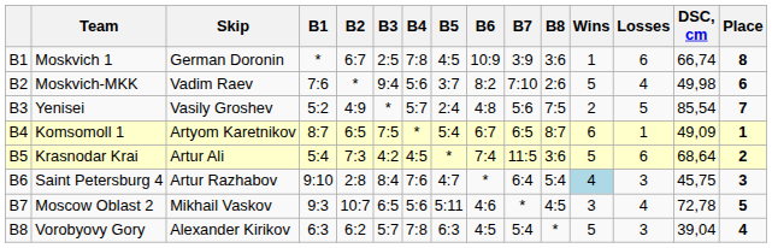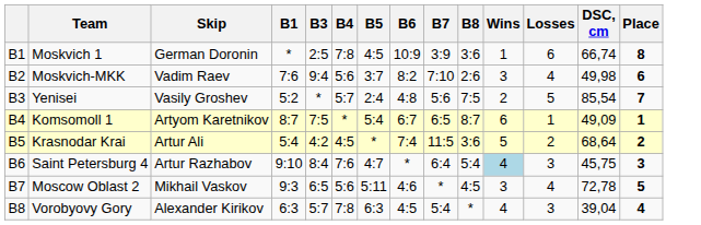- column: B2 | 6:7 | * | 4:9 | 6:5 | 7:3 | 2:8 | 10:7 | 6:2
Moskvich-MKK | Wins: 5 -> 3
Krasnodar Krai | Losses: 6 -> 2
Vorobyovy Gory | Wins: 5 -> 4
